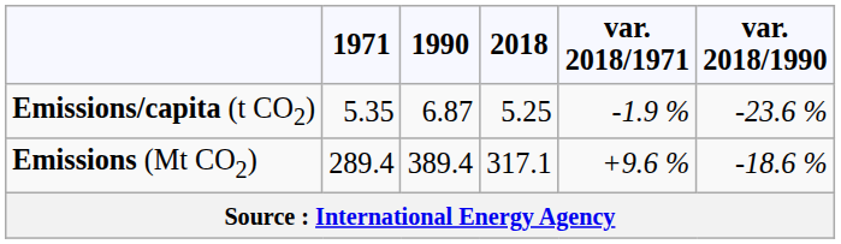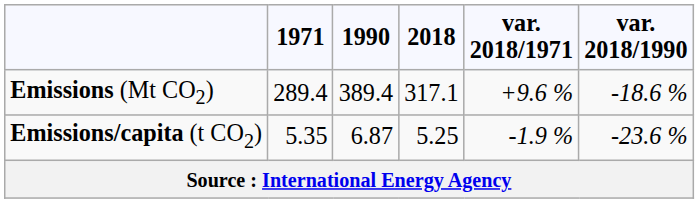rows swapped: Emissions (Mt CO2) <-> Emissions/capita (t CO2)
